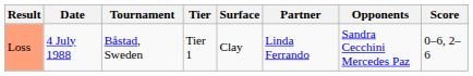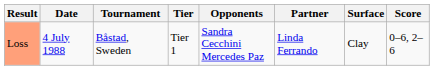columns swapped: Surface <-> Opponents
